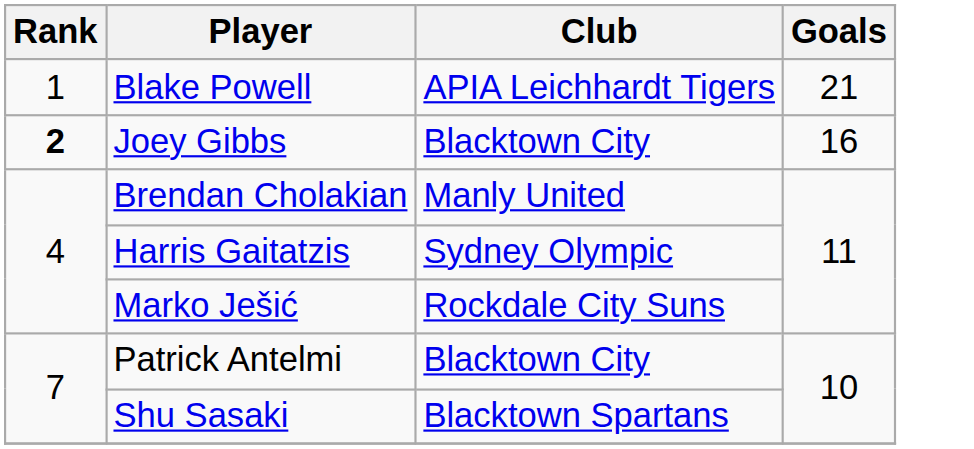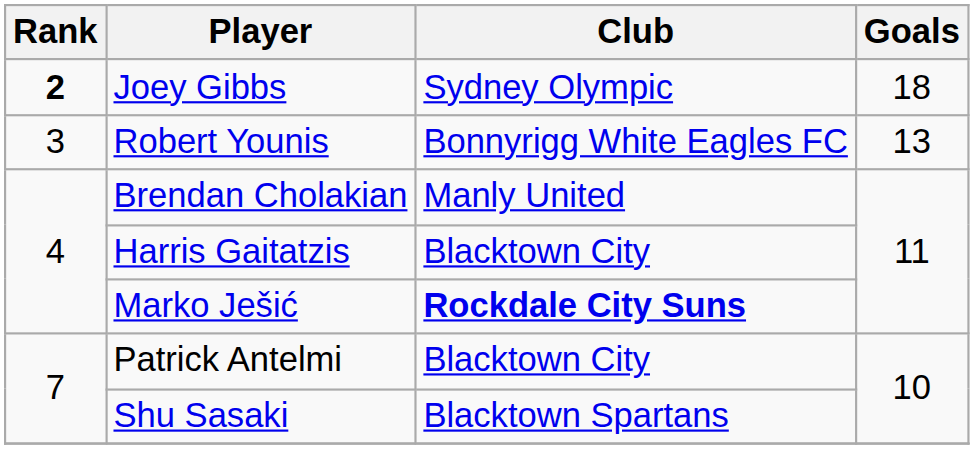- row: 1 | Blake Powell | APIA Leichhardt Tigers | 21
Joey Gibbs | Club: Blacktown City -> Sydney Olympic
Joey Gibbs | Goals: 16 -> 18
+ row: 3 | Robert Younis | Bonnyrigg White Eagles FC | 13
Harris Gaitatzis | Club: Sydney Olympic -> Blacktown City
Marko Ješić | Club: normal -> bold
